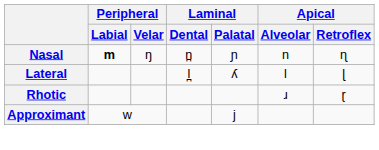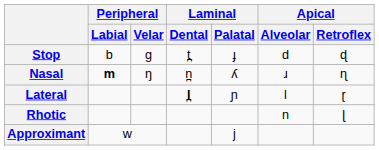+ row: Stop | b | ɡ | t̪ | ɟ | d | ɖ
Nasal | Laminal / Palatal: ɲ -> ʎ
Nasal | Apical / Alveolar: n -> ɹ
Lateral | Laminal / Dental: normal -> bold
Lateral | Laminal / Palatal: ʎ -> ɲ
Lateral | Apical / Retroflex: ɭ -> ɽ
Rhotic | Apical / Alveolar: ɹ -> n
Rhotic | Apical / Retroflex: ɽ -> ɭ
